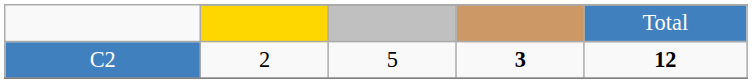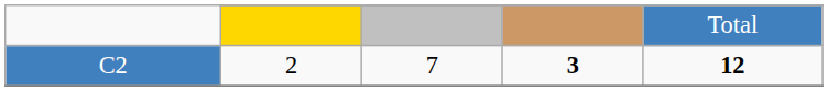C2 | column 3: 5 -> 7
